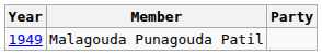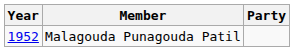Malagouda Punagouda Patil | Year: 1949 -> 1952
